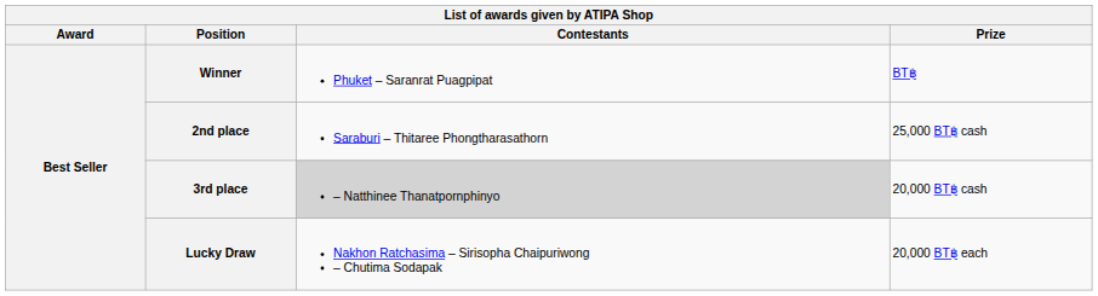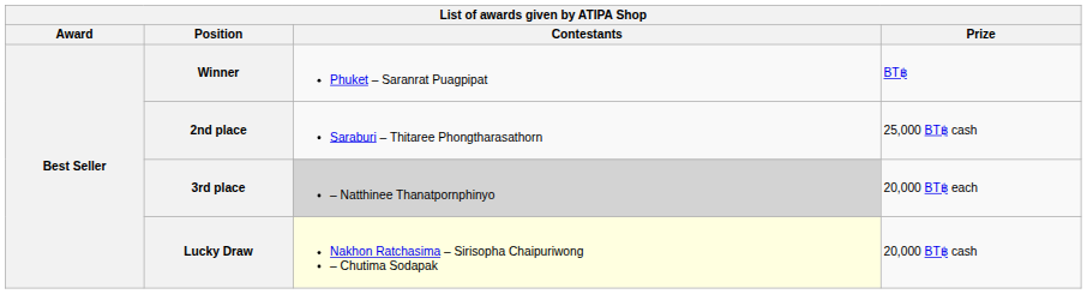3rd place | Prize: 20,000 BT฿ cash -> 20,000 BT฿ each
Lucky Draw | Contestants: no background -> lightyellow background
Lucky Draw | Prize: 20,000 BT฿ each -> 20,000 BT฿ cash
